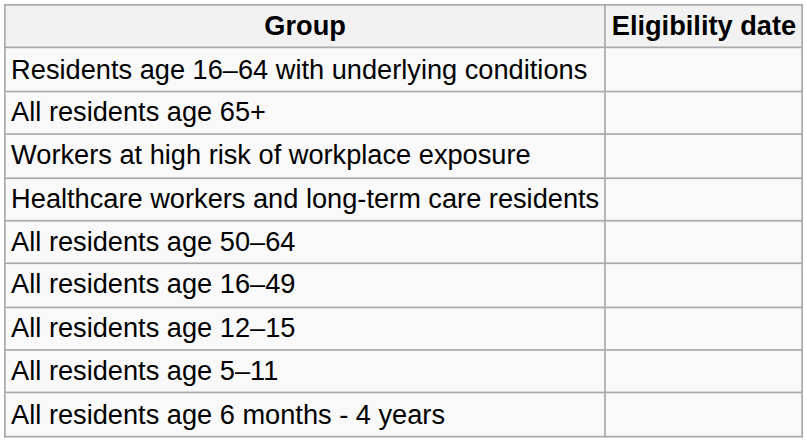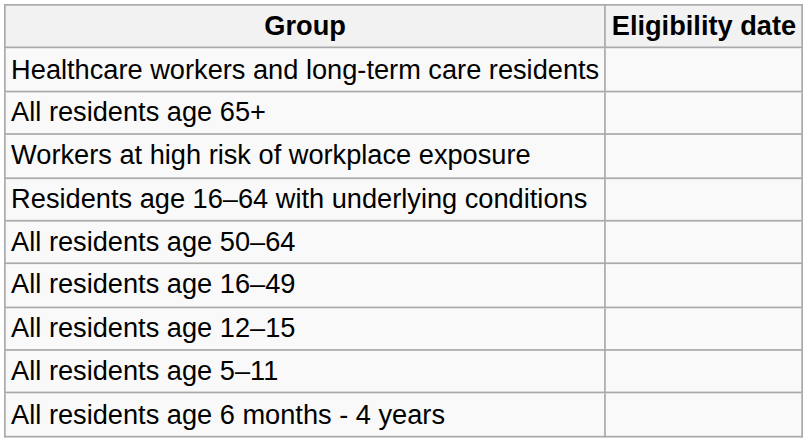rows swapped: Healthcare workers and long-term care residents <-> Residents age 16–64 with underlying conditions
